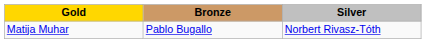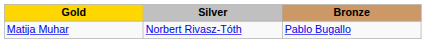columns swapped: Silver <-> Bronze
